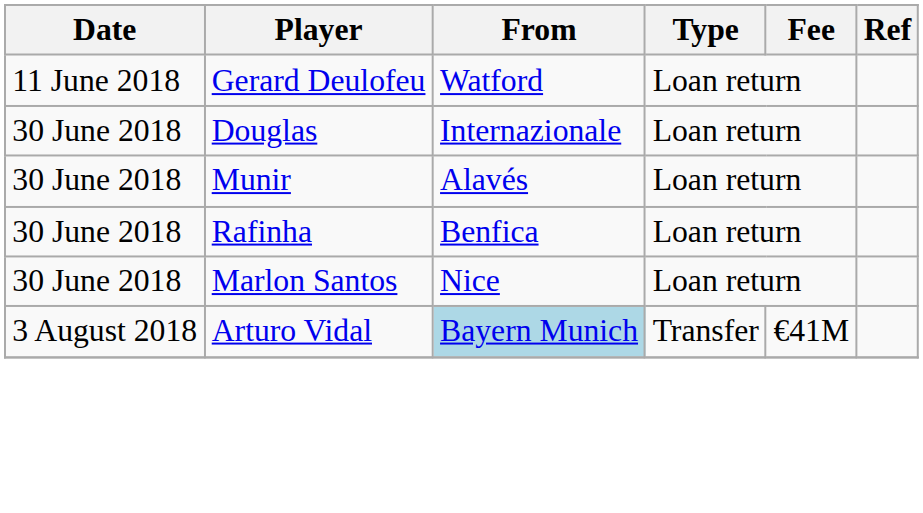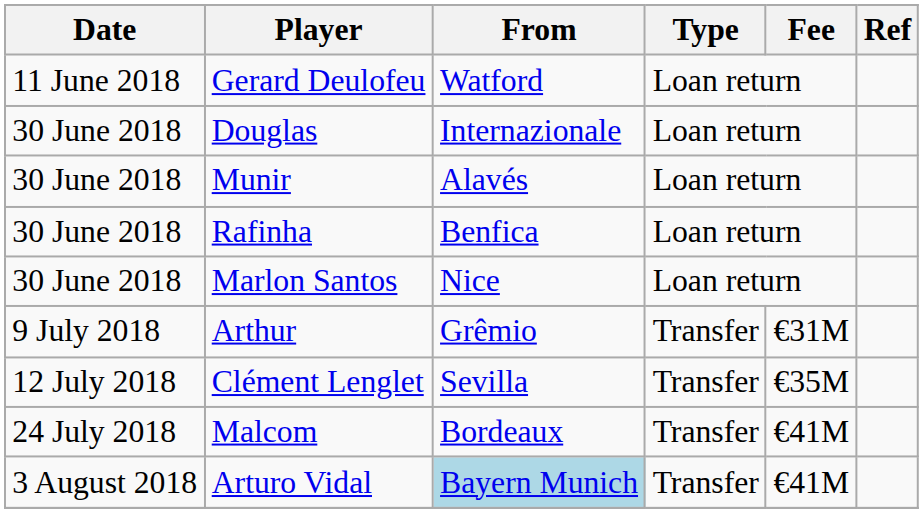+ row: 9 July 2018 | Arthur | Grêmio | Transfer | €31M
+ row: 12 July 2018 | Clément Lenglet | Sevilla | Transfer | €35M
+ row: 24 July 2018 | Malcom | Bordeaux | Transfer | €41M
